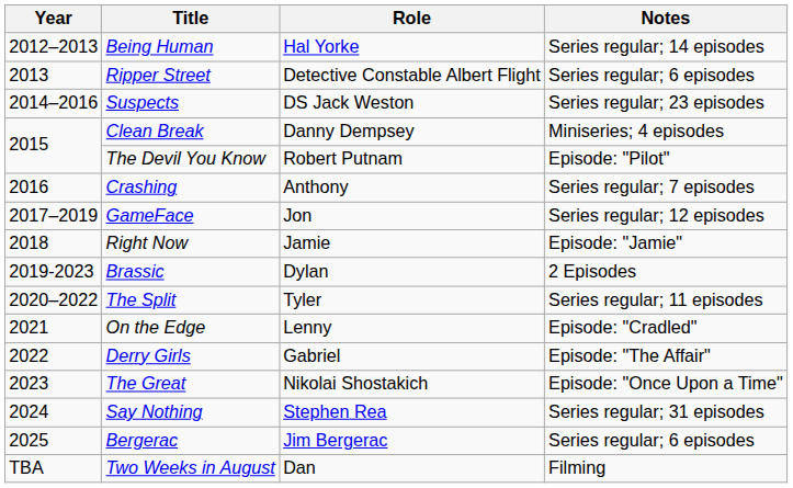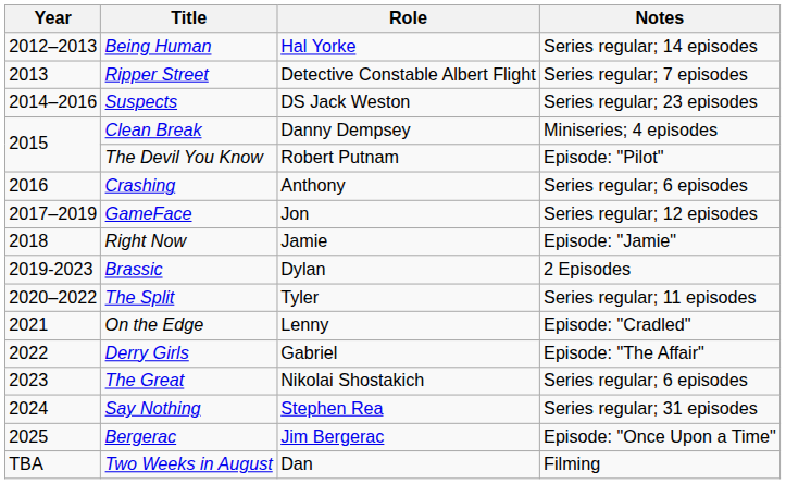Ripper Street | Notes: Series regular; 6 episodes -> Series regular; 7 episodes
Crashing | Notes: Series regular; 7 episodes -> Series regular; 6 episodes
The Great | Notes: Episode: "Once Upon a Time" -> Series regular; 6 episodes
Bergerac | Notes: Series regular; 6 episodes -> Episode: "Once Upon a Time"
